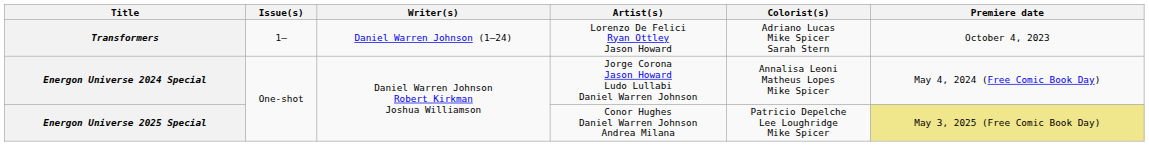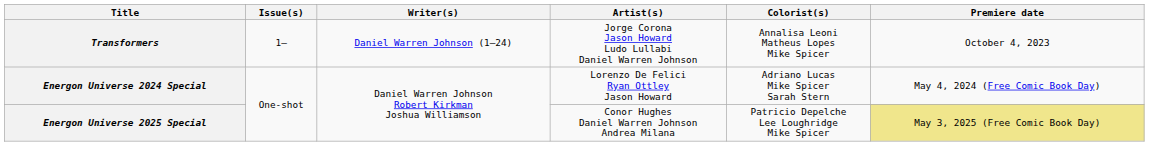Transformers | Artist(s): Lorenzo De Felici Ryan Ottley Jason Howard -> Jorge Corona Jason Howard Ludo Lullabi Daniel Warren Johnson
Transformers | Colorist(s): Adriano Lucas Mike Spicer Sarah Stern -> Annalisa Leoni Matheus Lopes Mike Spicer
Energon Universe 2024 Special | Artist(s): Jorge Corona Jason Howard Ludo Lullabi Daniel Warren Johnson -> Lorenzo De Felici Ryan Ottley Jason Howard
Energon Universe 2024 Special | Colorist(s): Annalisa Leoni Matheus Lopes Mike Spicer -> Adriano Lucas Mike Spicer Sarah Stern
